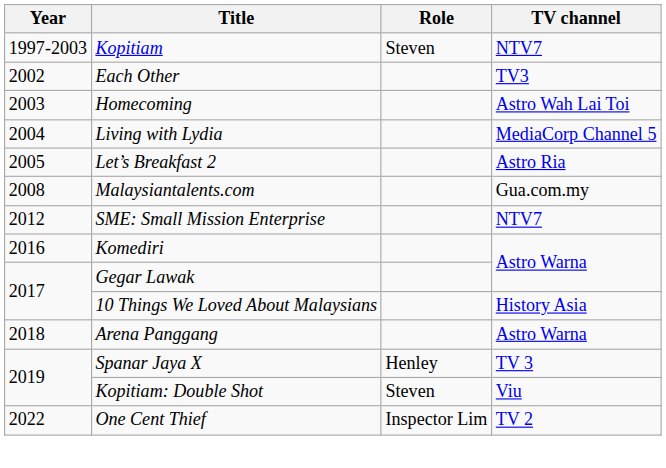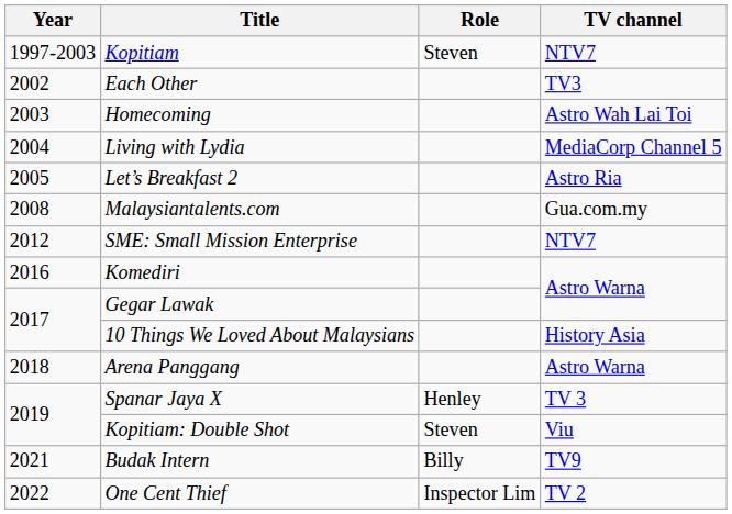+ row: 2021 | Budak Intern | Billy | TV9
